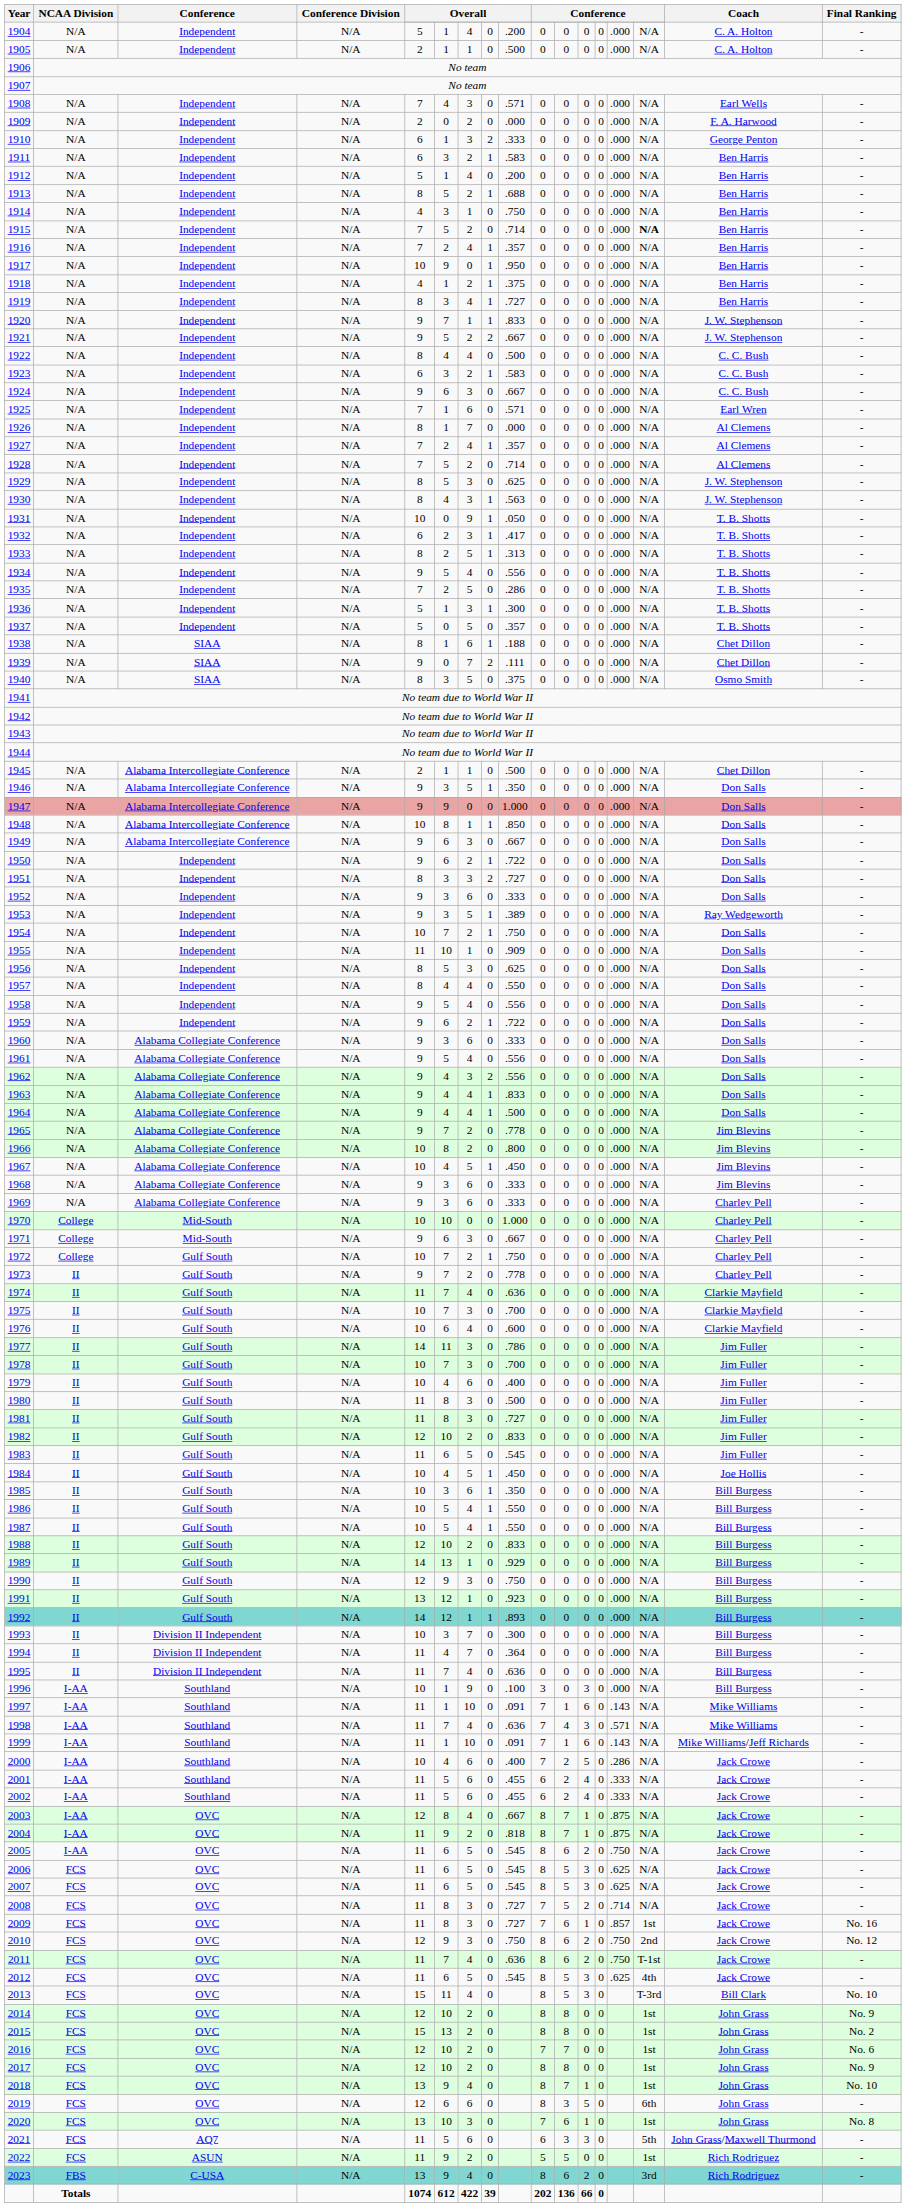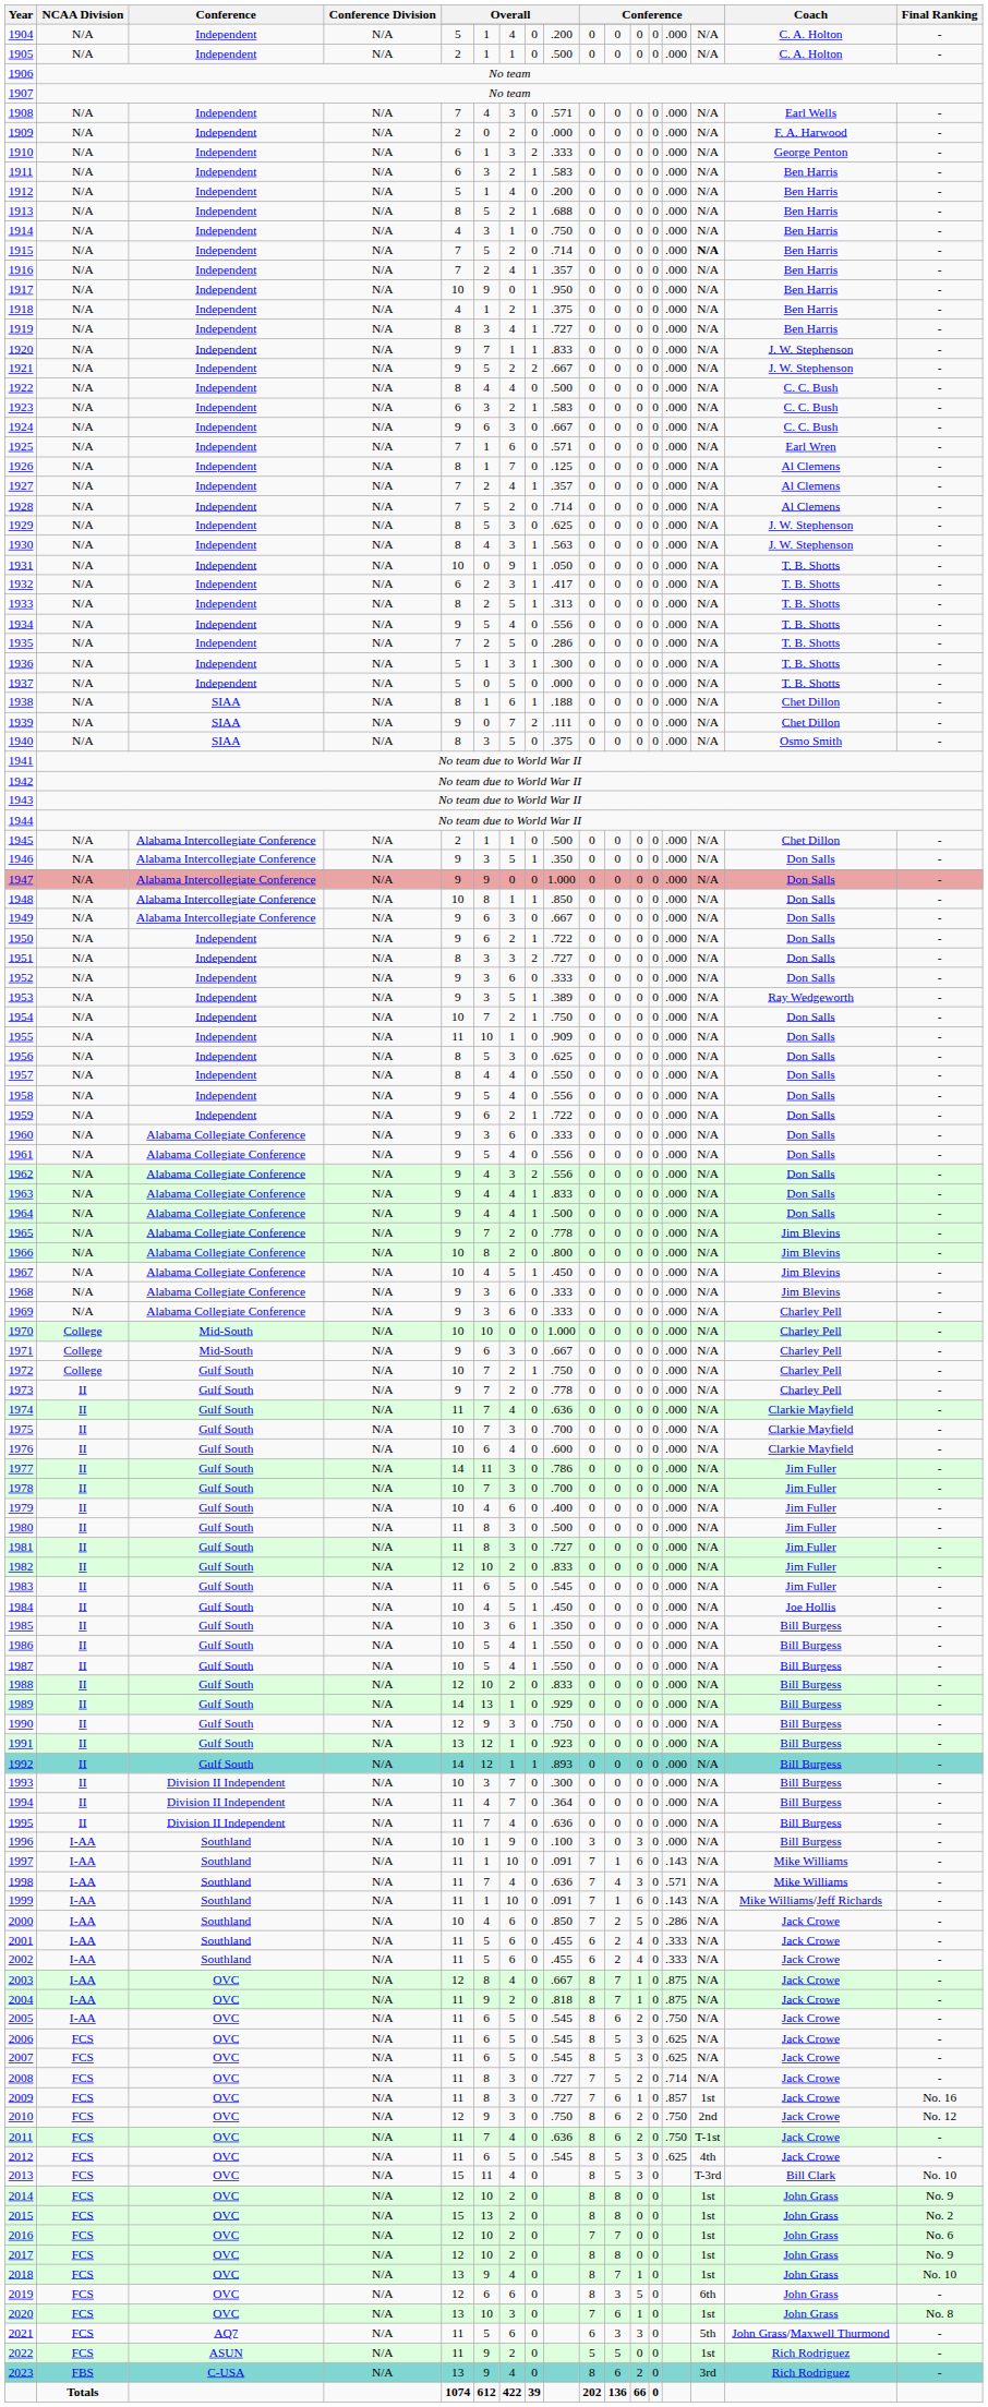1926 | column 9: .000 -> .125
1937 | column 9: .357 -> .000
2000 | column 9: .400 -> .850
